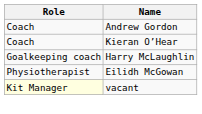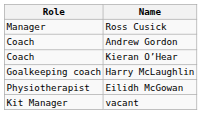+ row: Manager | Ross Cusick
vacant | Role: lightyellow background -> no background
